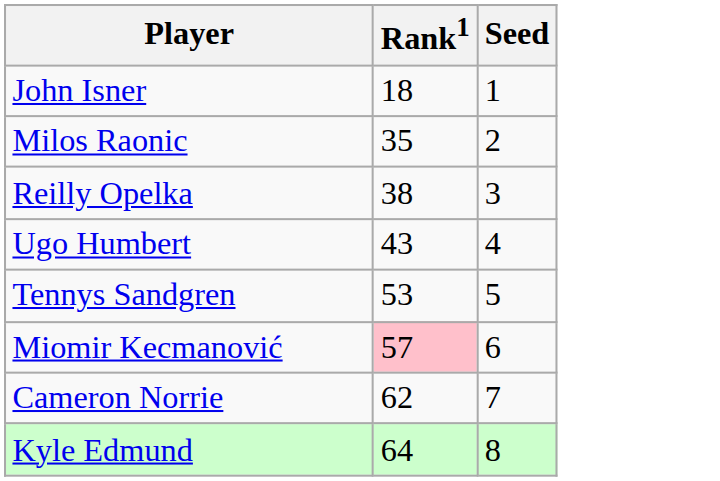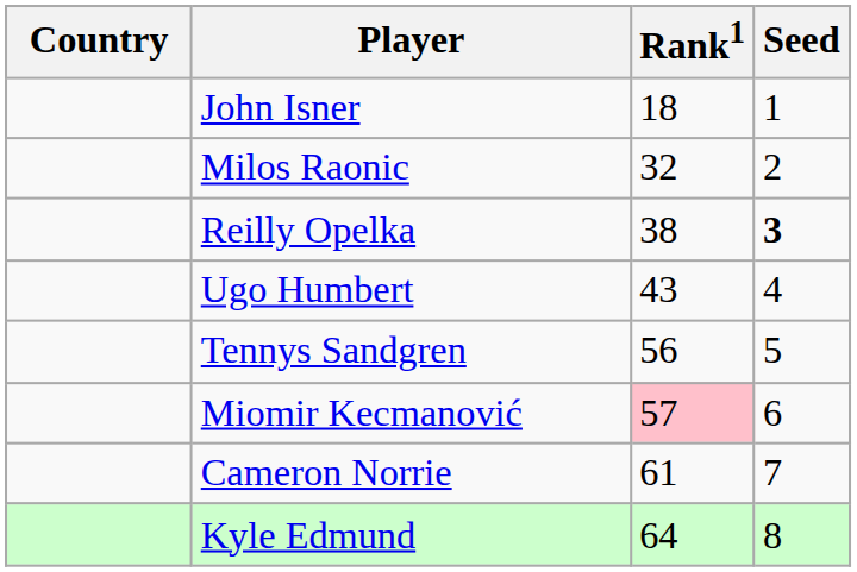+ column: Country
Milos Raonic | Rank1: 35 -> 32
Reilly Opelka | Seed: normal -> bold
Tennys Sandgren | Rank1: 53 -> 56
Cameron Norrie | Rank1: 62 -> 61
